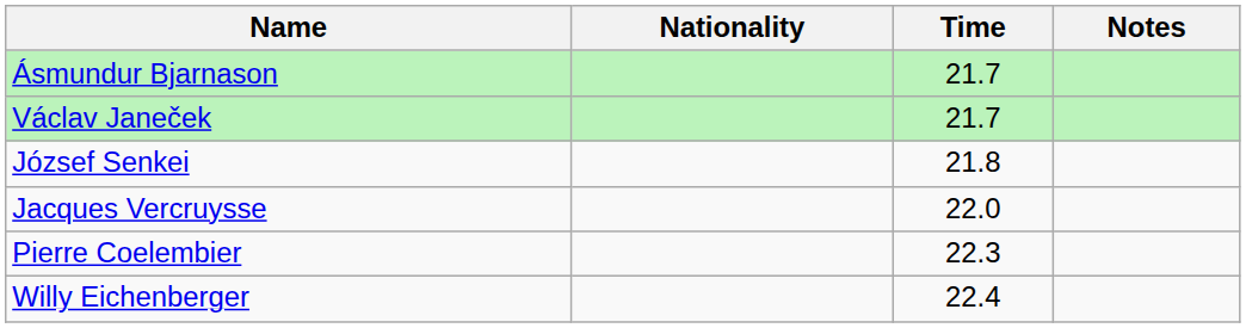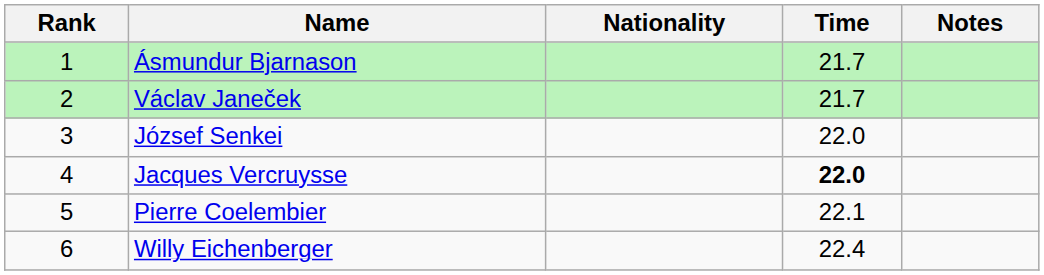+ column: Rank | 1 | 2 | 3 | 4 | 5 | 6
József Senkei | Time: 21.8 -> 22.0
Jacques Vercruysse | Time: normal -> bold
Pierre Coelembier | Time: 22.3 -> 22.1
